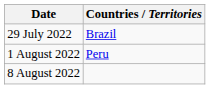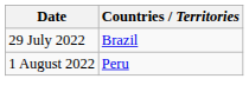- row: 8 August 2022
